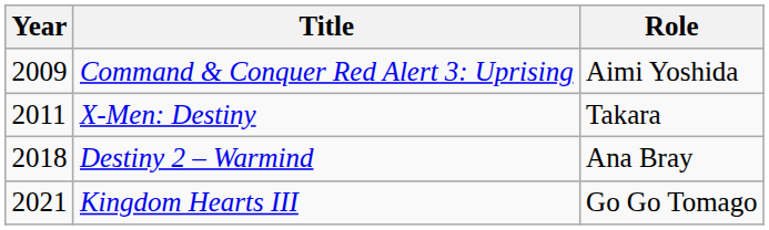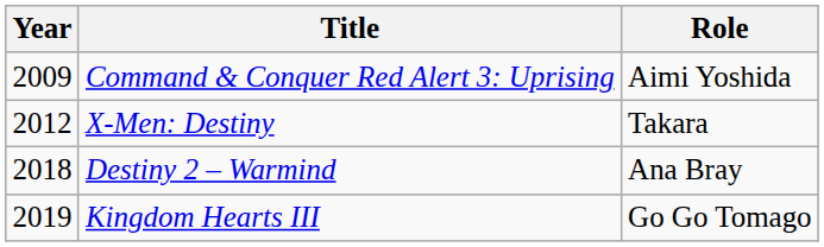X-Men: Destiny | Year: 2011 -> 2012
Kingdom Hearts III | Year: 2021 -> 2019
